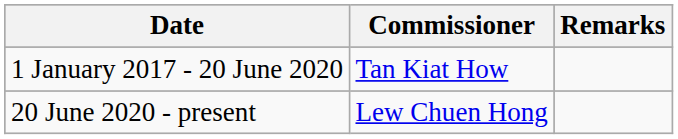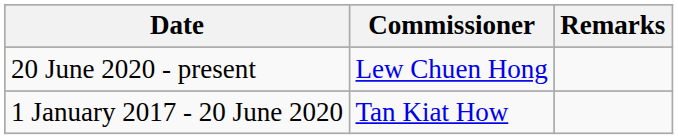rows swapped: 1 January 2017 - 20 June 2020 <-> 20 June 2020 - present
